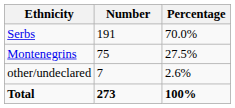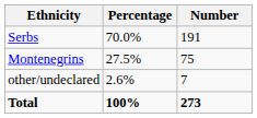columns swapped: Number <-> Percentage
